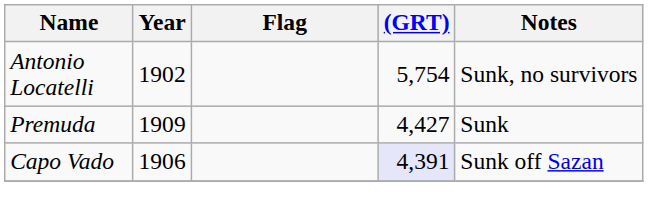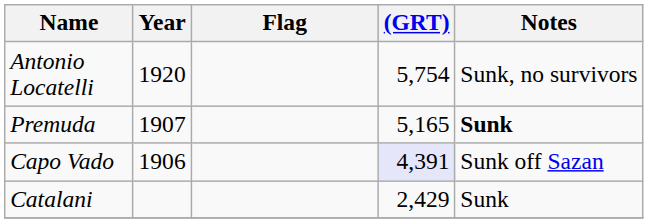Antonio Locatelli | Year: 1902 -> 1920
Premuda | Year: 1909 -> 1907
Premuda | (GRT): 4,427 -> 5,165
Premuda | Notes: normal -> bold
+ row: Catalani | 2,429 | Sunk
